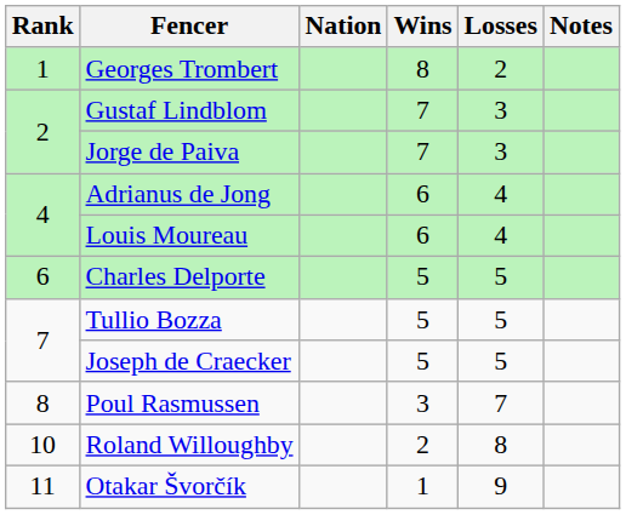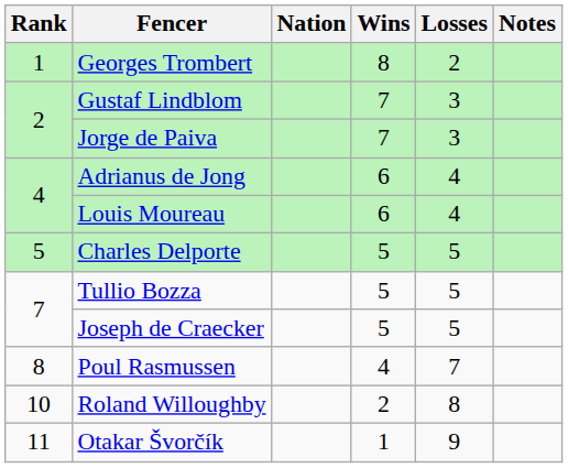Charles Delporte | Rank: 6 -> 5
Poul Rasmussen | Wins: 3 -> 4
